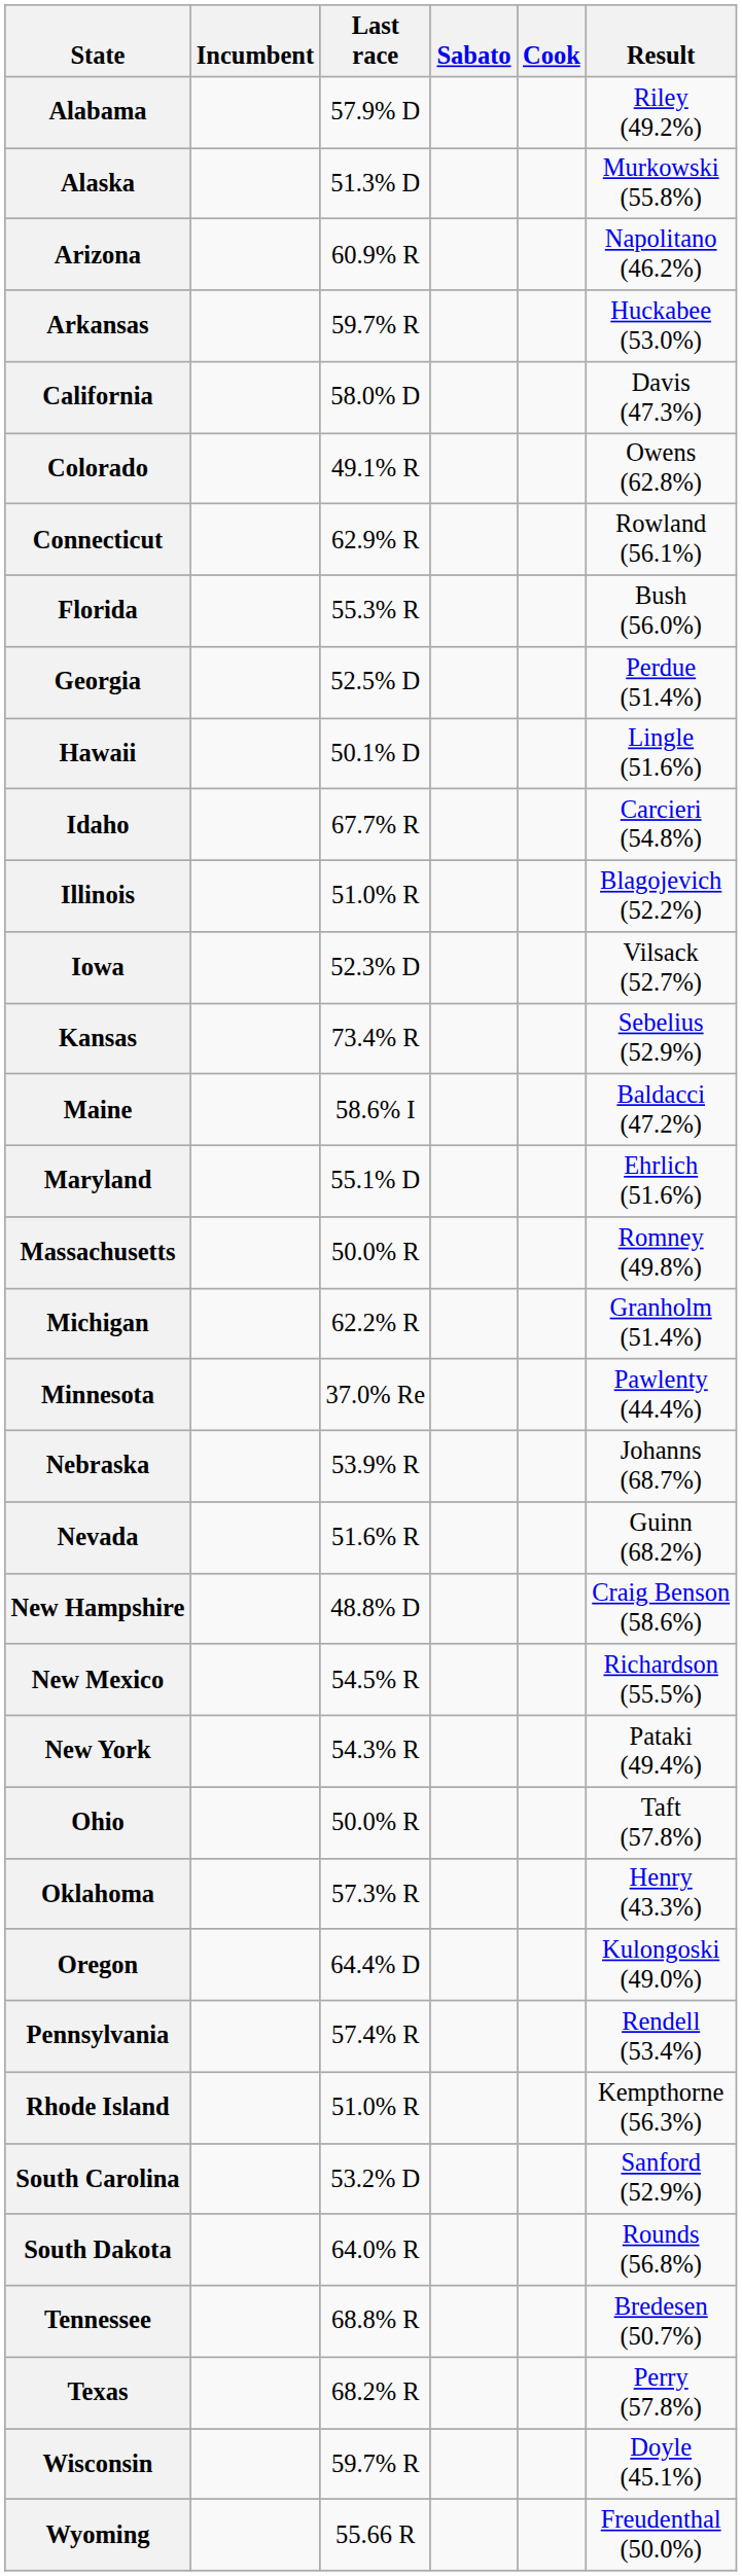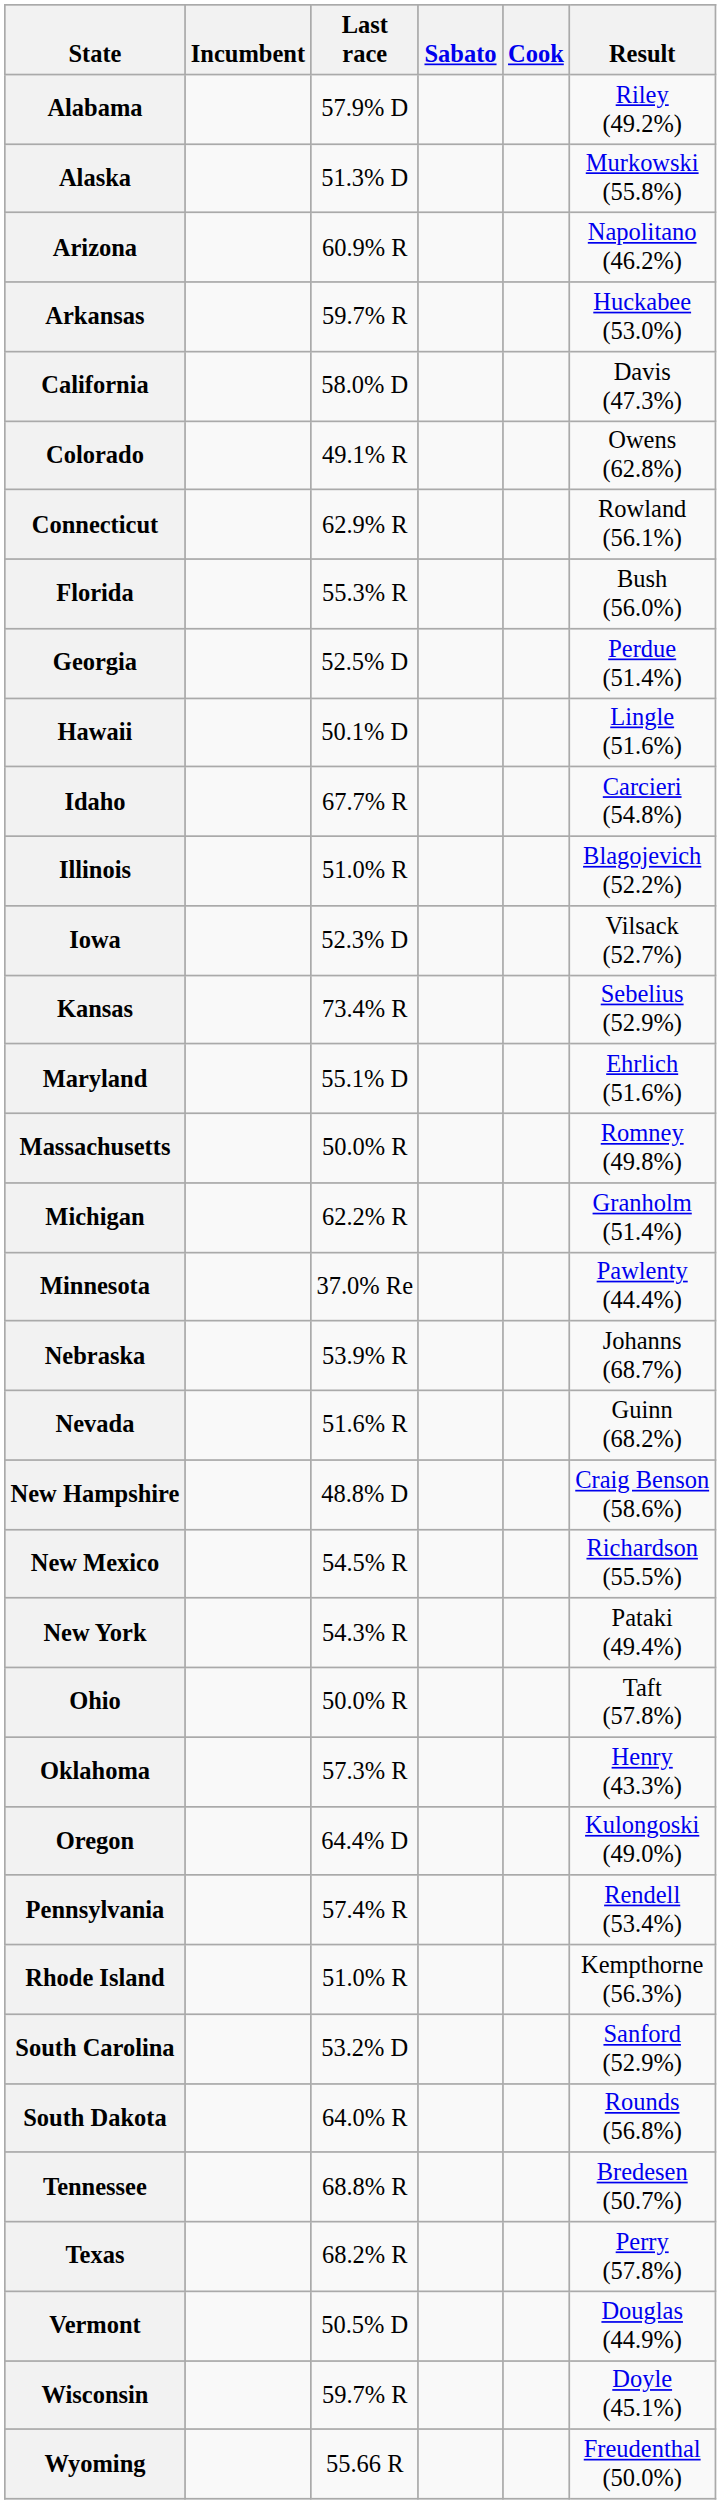- row: Maine | 58.6% I | Baldacci (47.2%)
+ row: Vermont | 50.5% D | Douglas (44.9%)
